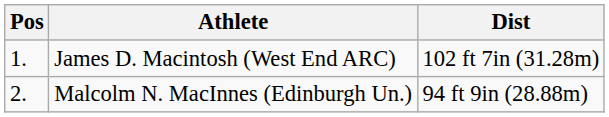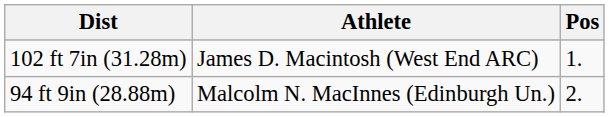columns swapped: Pos <-> Dist
